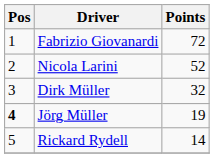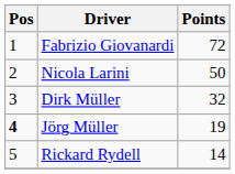Nicola Larini | Points: 52 -> 50
